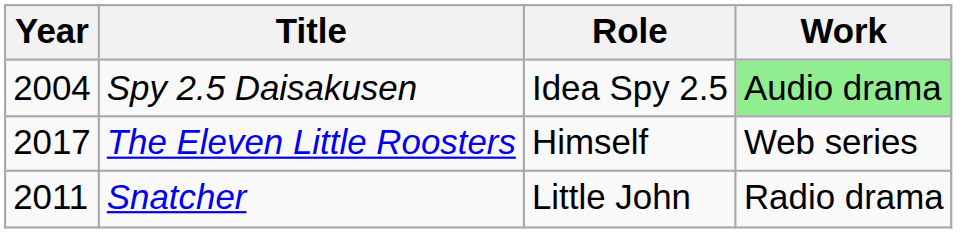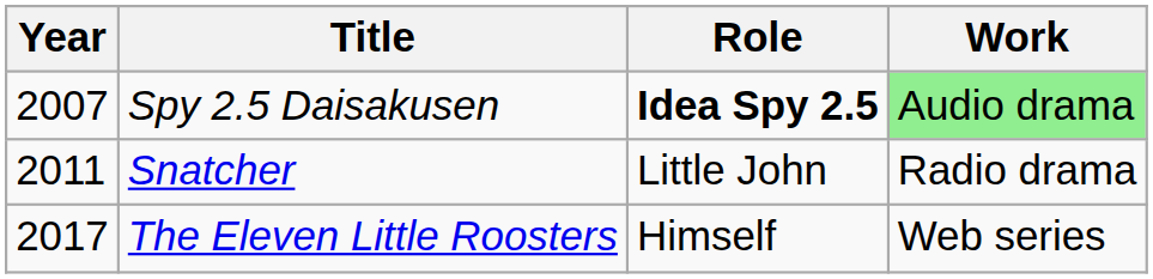Spy 2.5 Daisakusen | Year: 2004 -> 2007
Spy 2.5 Daisakusen | Role: normal -> bold
rows swapped: Snatcher <-> The Eleven Little Roosters
